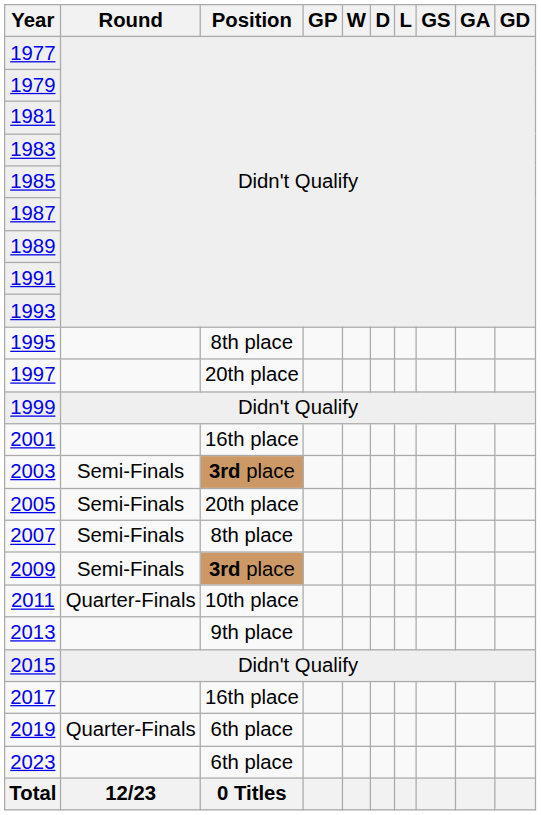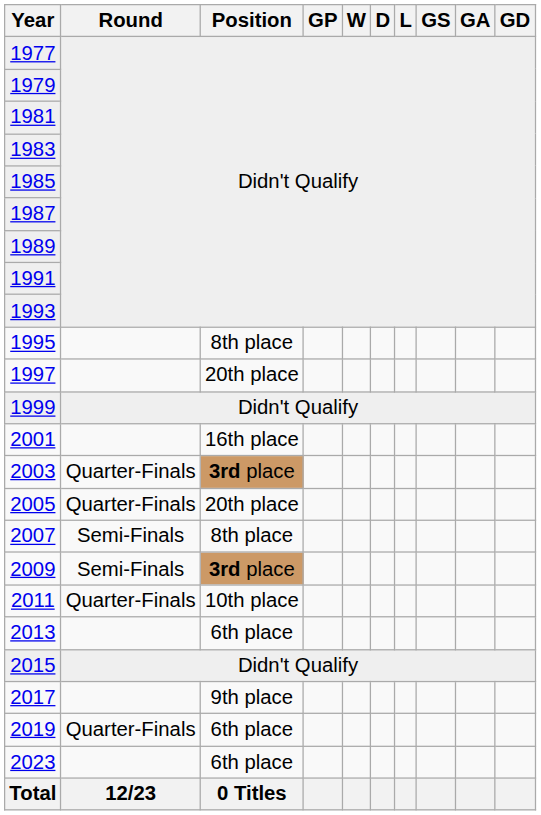2003 | Round: Semi-Finals -> Quarter-Finals
2005 | Round: Semi-Finals -> Quarter-Finals
2013 | Position: 9th place -> 6th place
2017 | Position: 16th place -> 9th place
